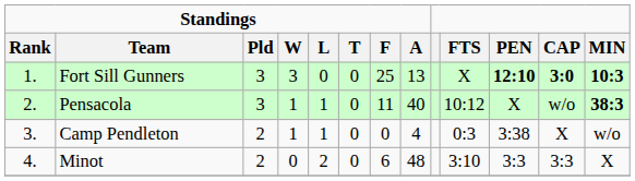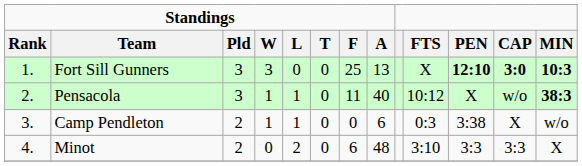Camp Pendleton | Standings / A: 4 -> 6
